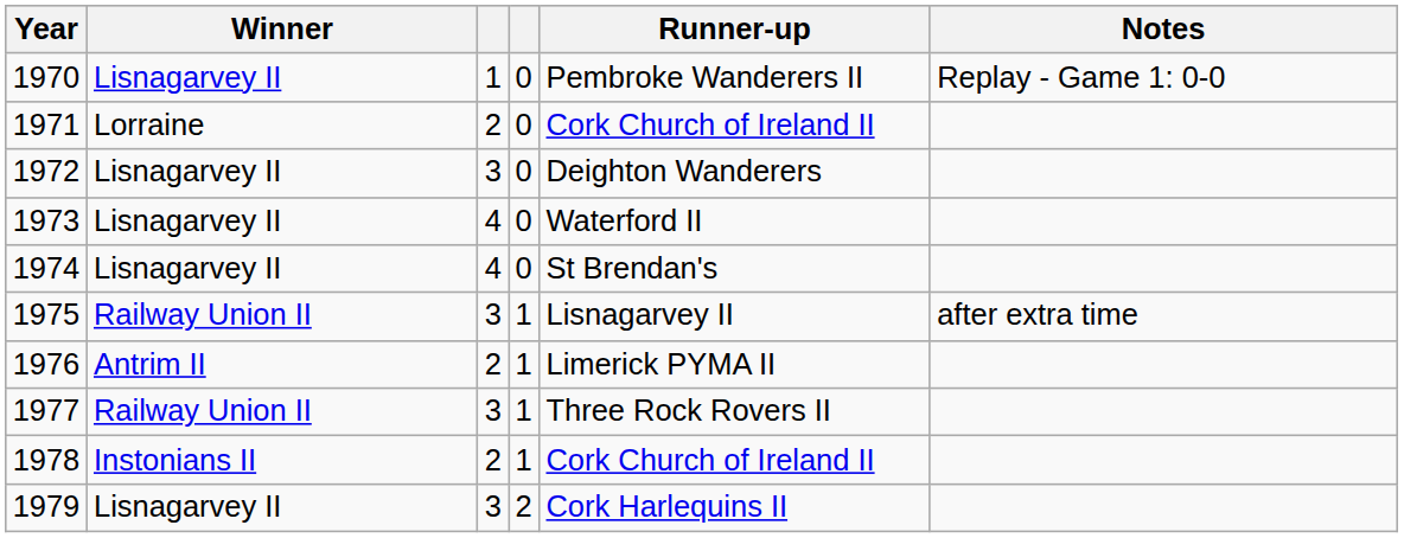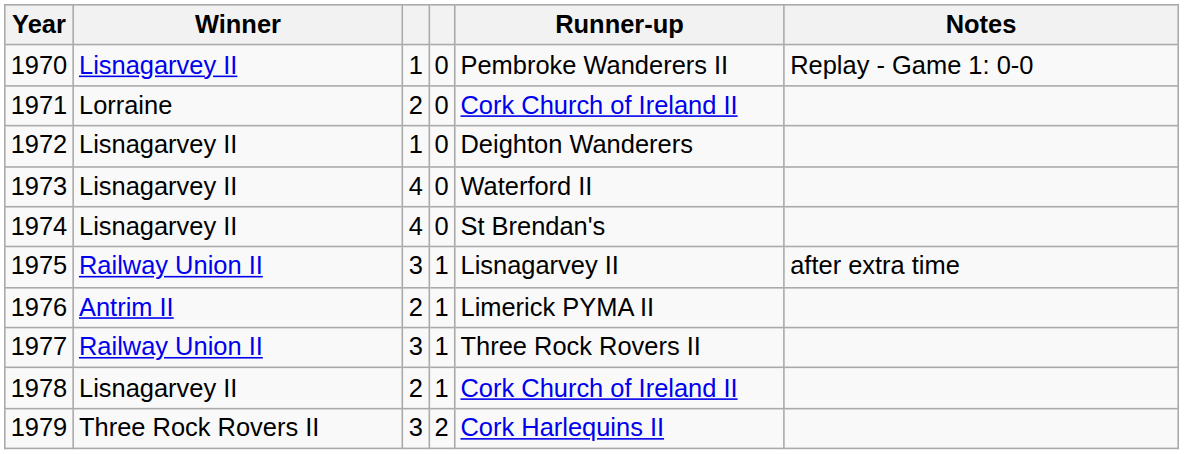1972 | column 3: 3 -> 1
1978 | Winner: Instonians II -> Lisnagarvey II
1979 | Winner: Lisnagarvey II -> Three Rock Rovers II
